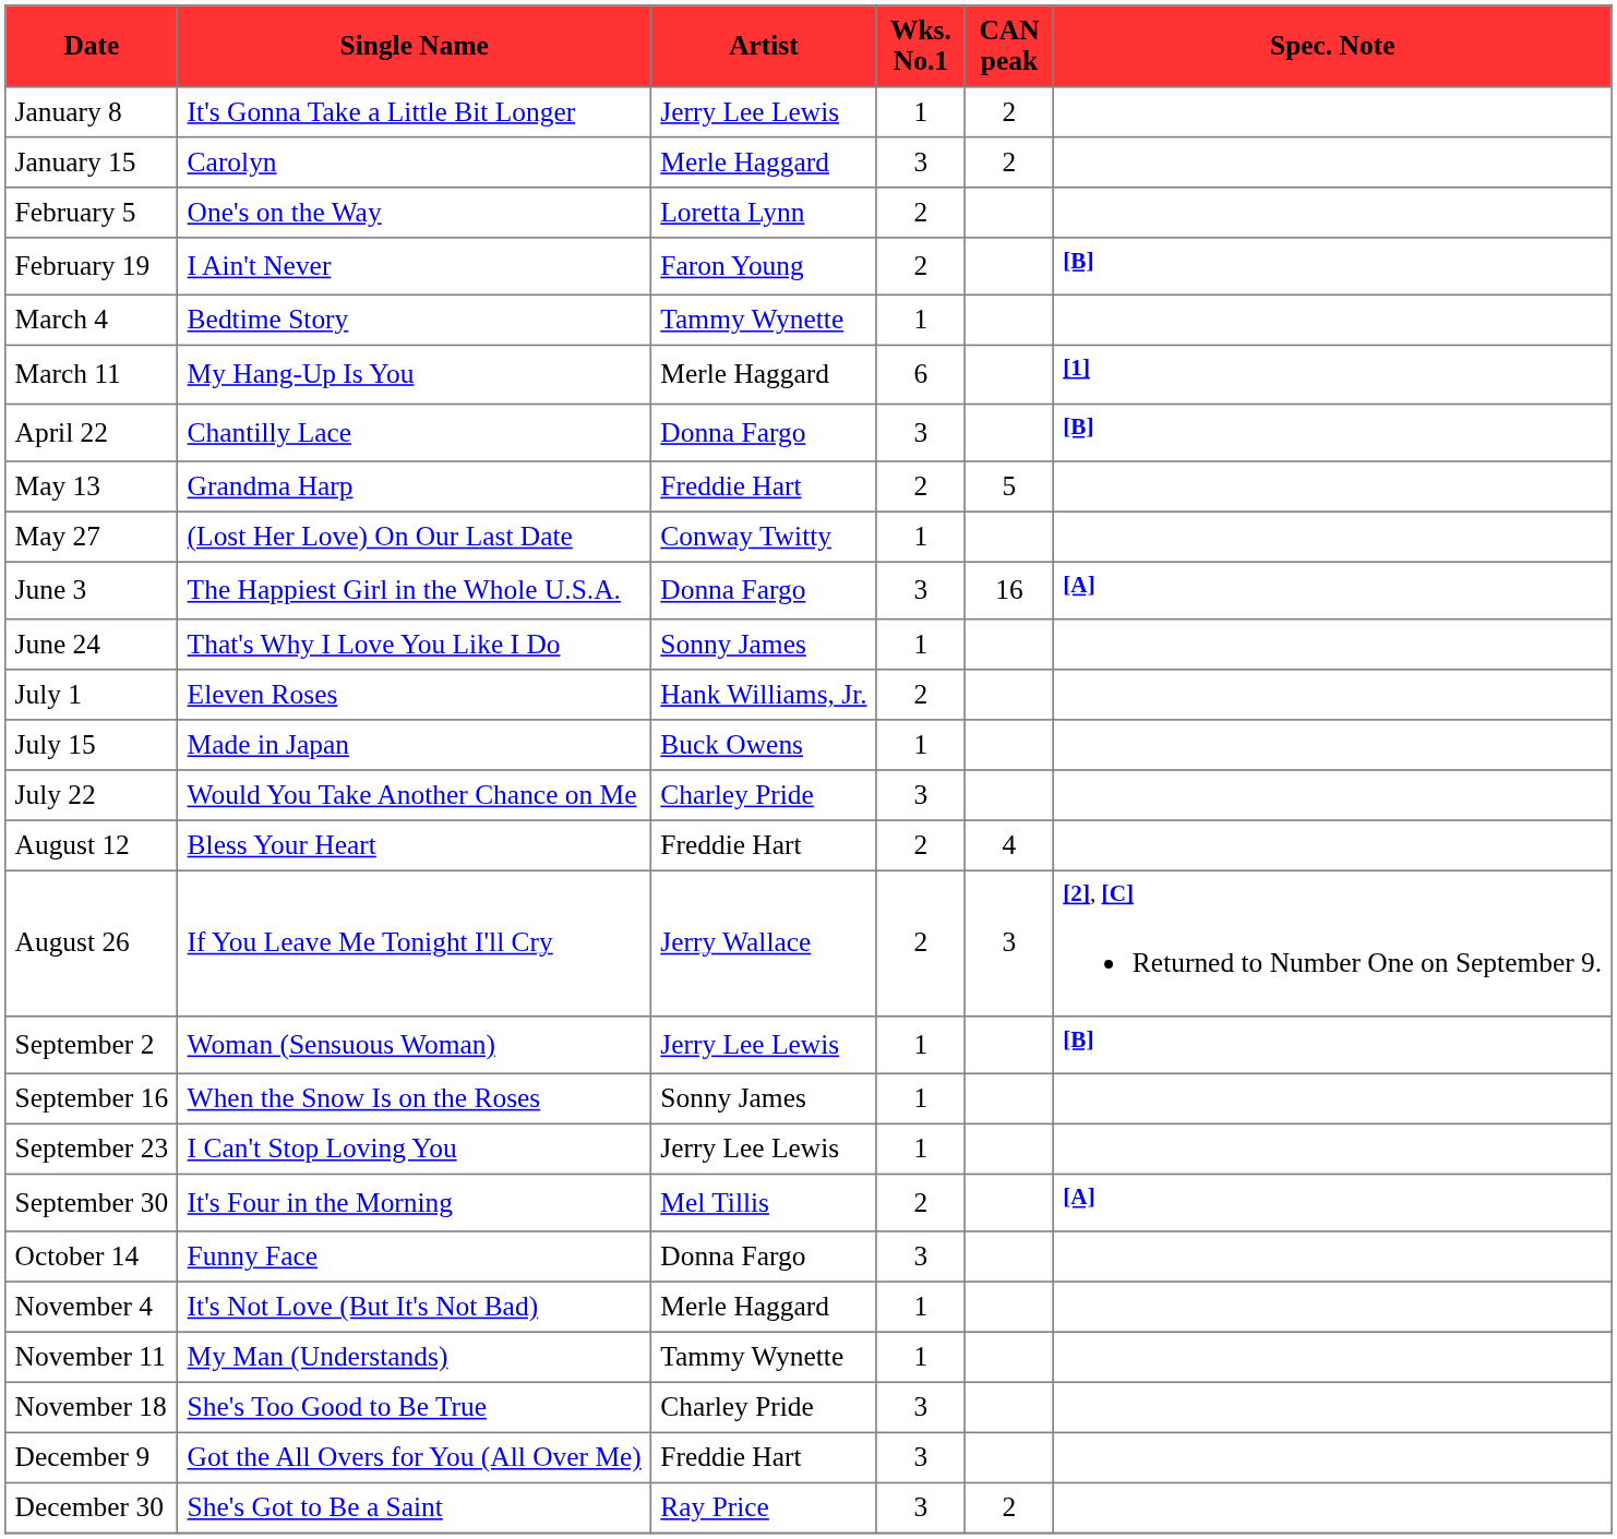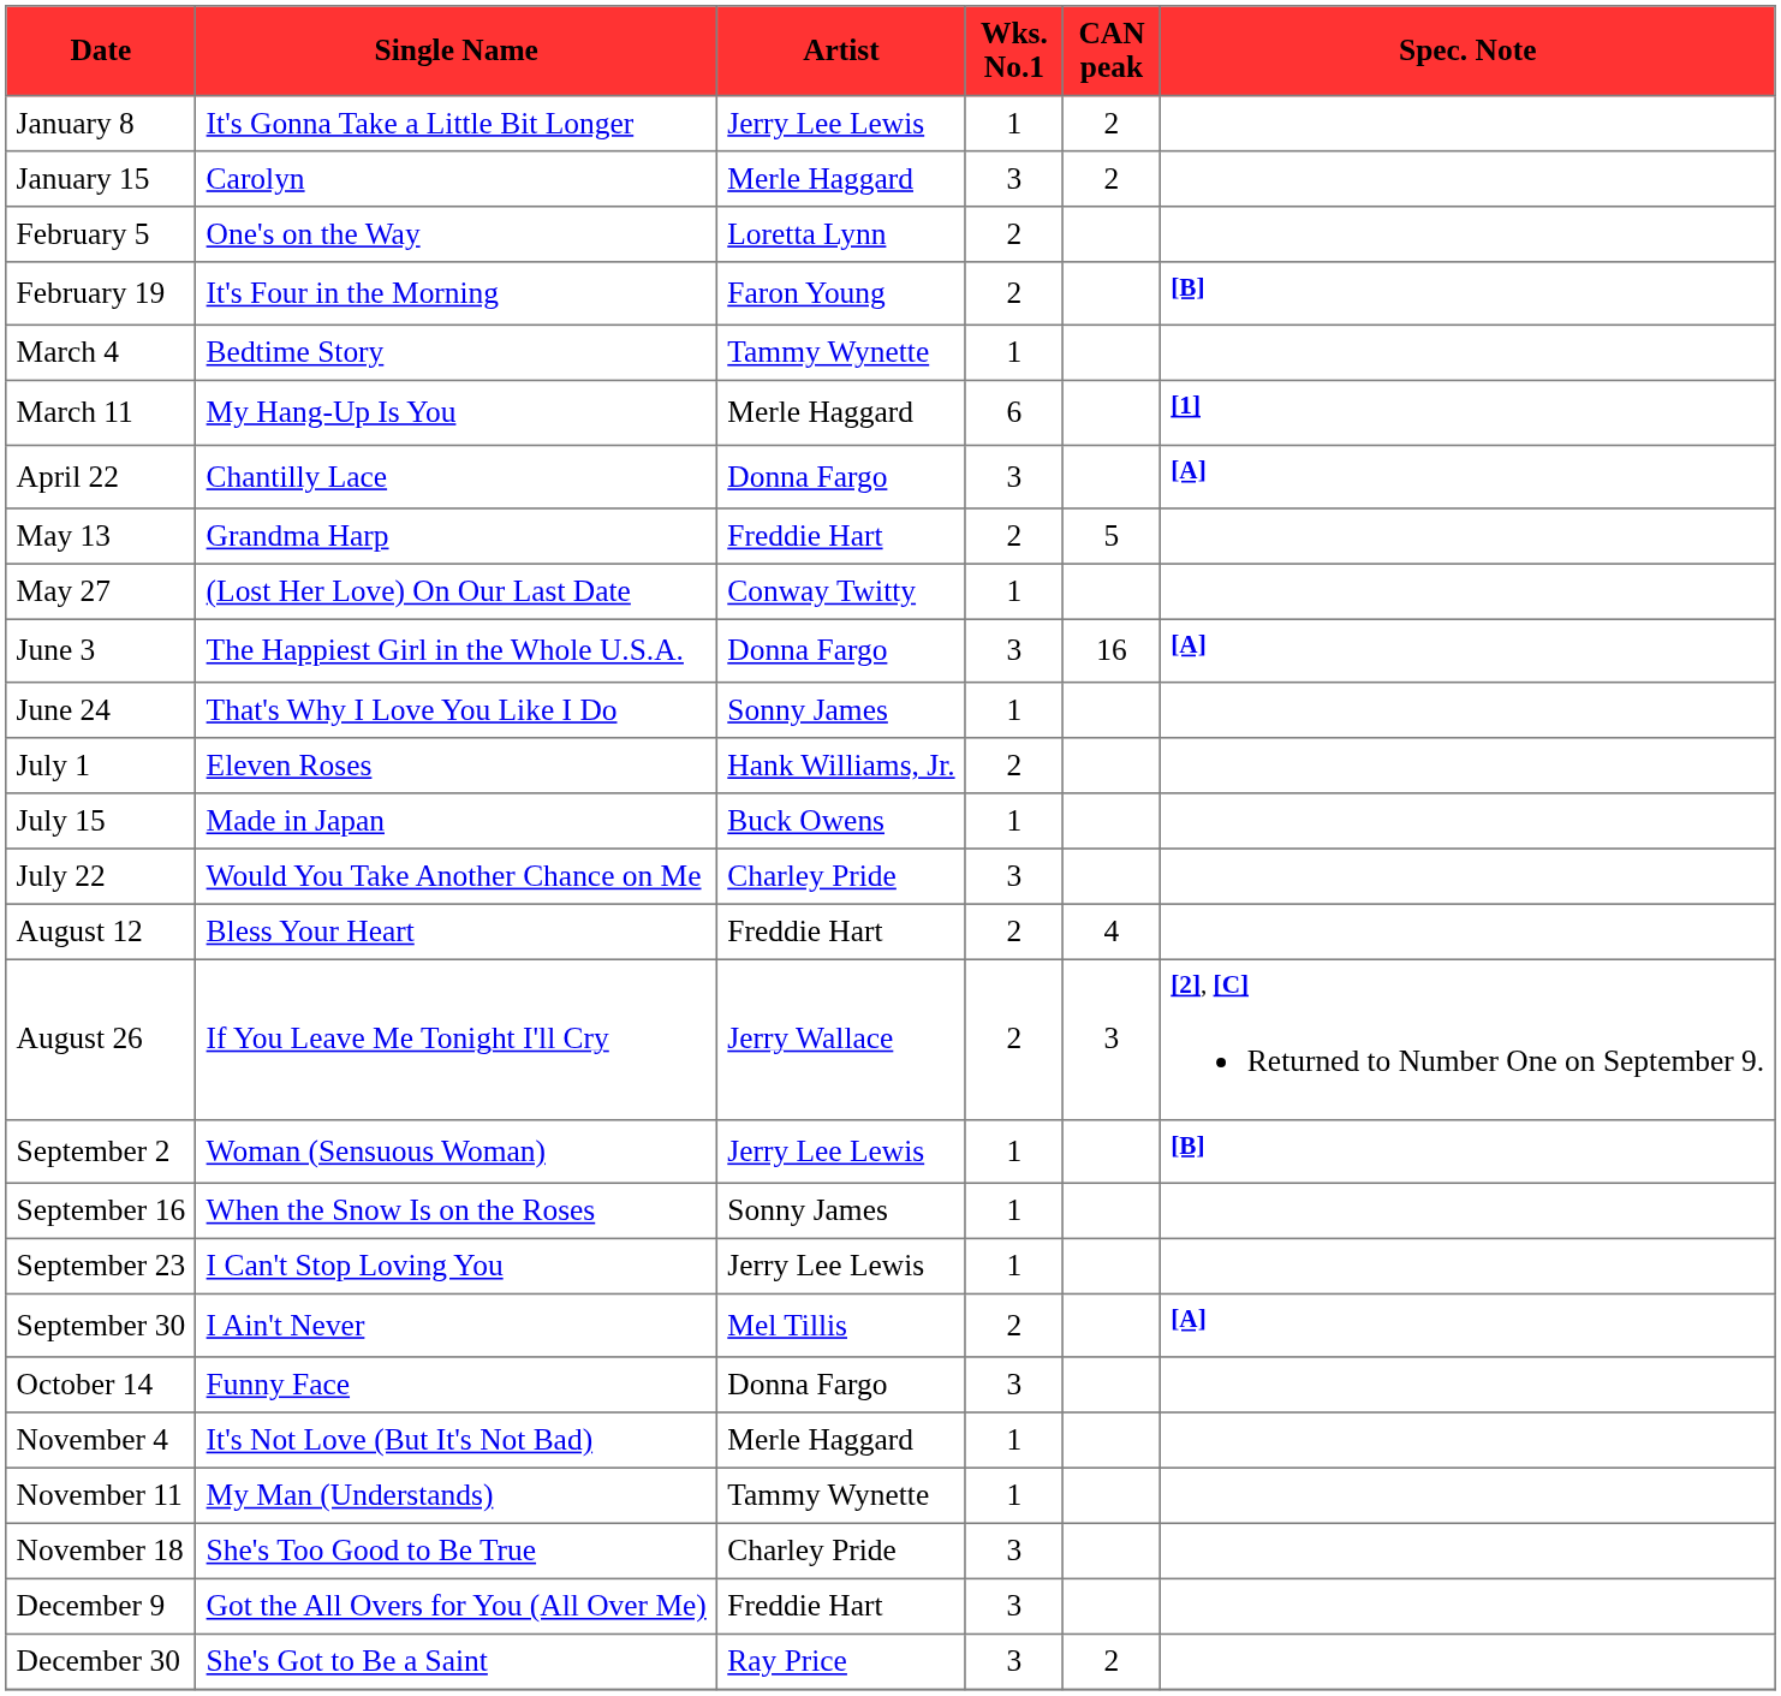February 19 | Single Name: I Ain't Never -> It's Four in the Morning
April 22 | Spec. Note: [B] -> [A]
September 30 | Single Name: It's Four in the Morning -> I Ain't Never
